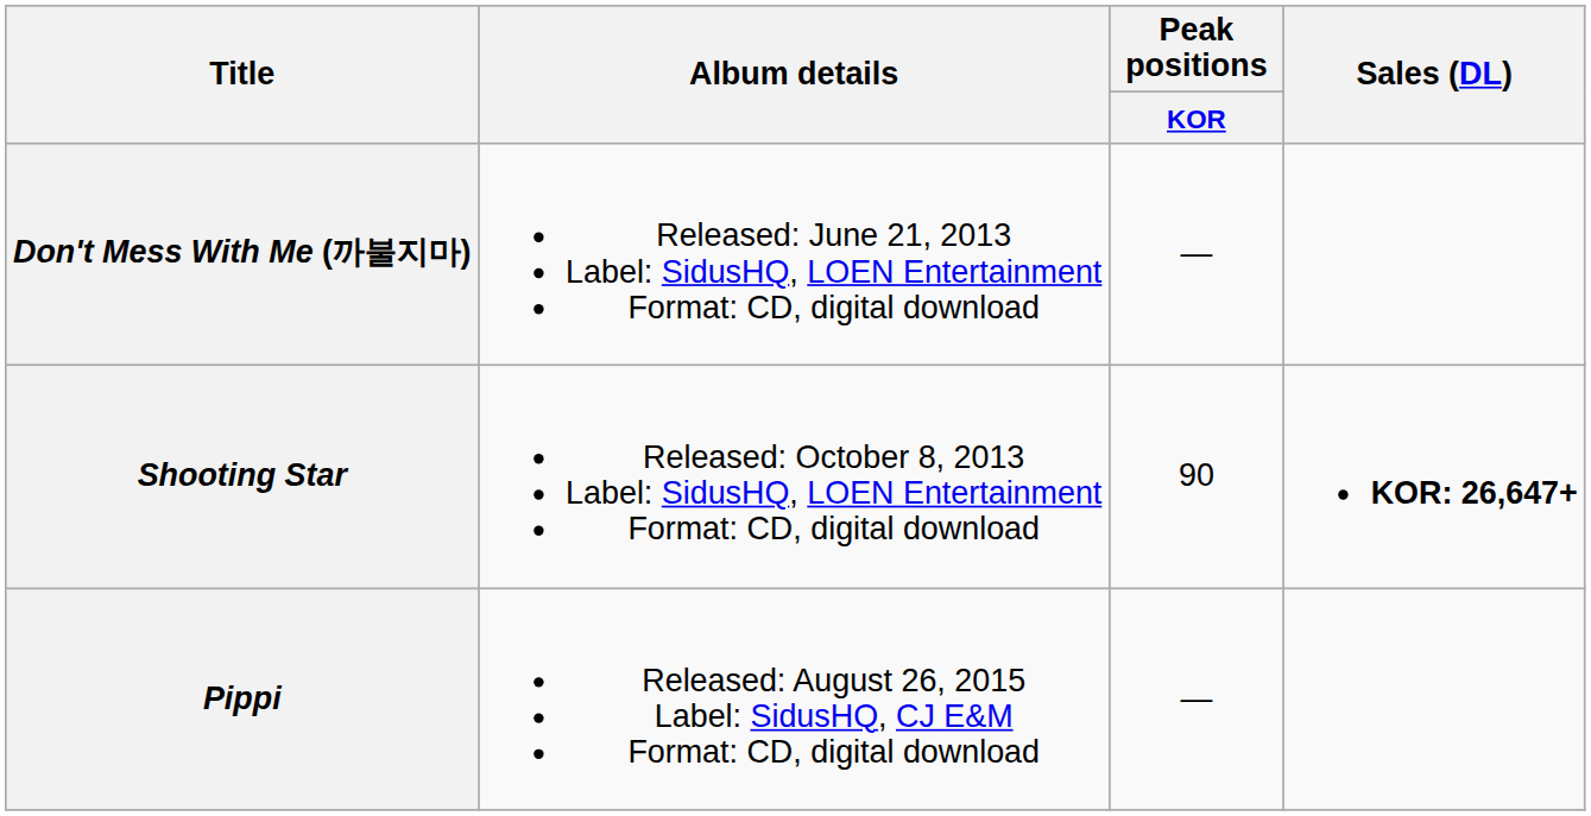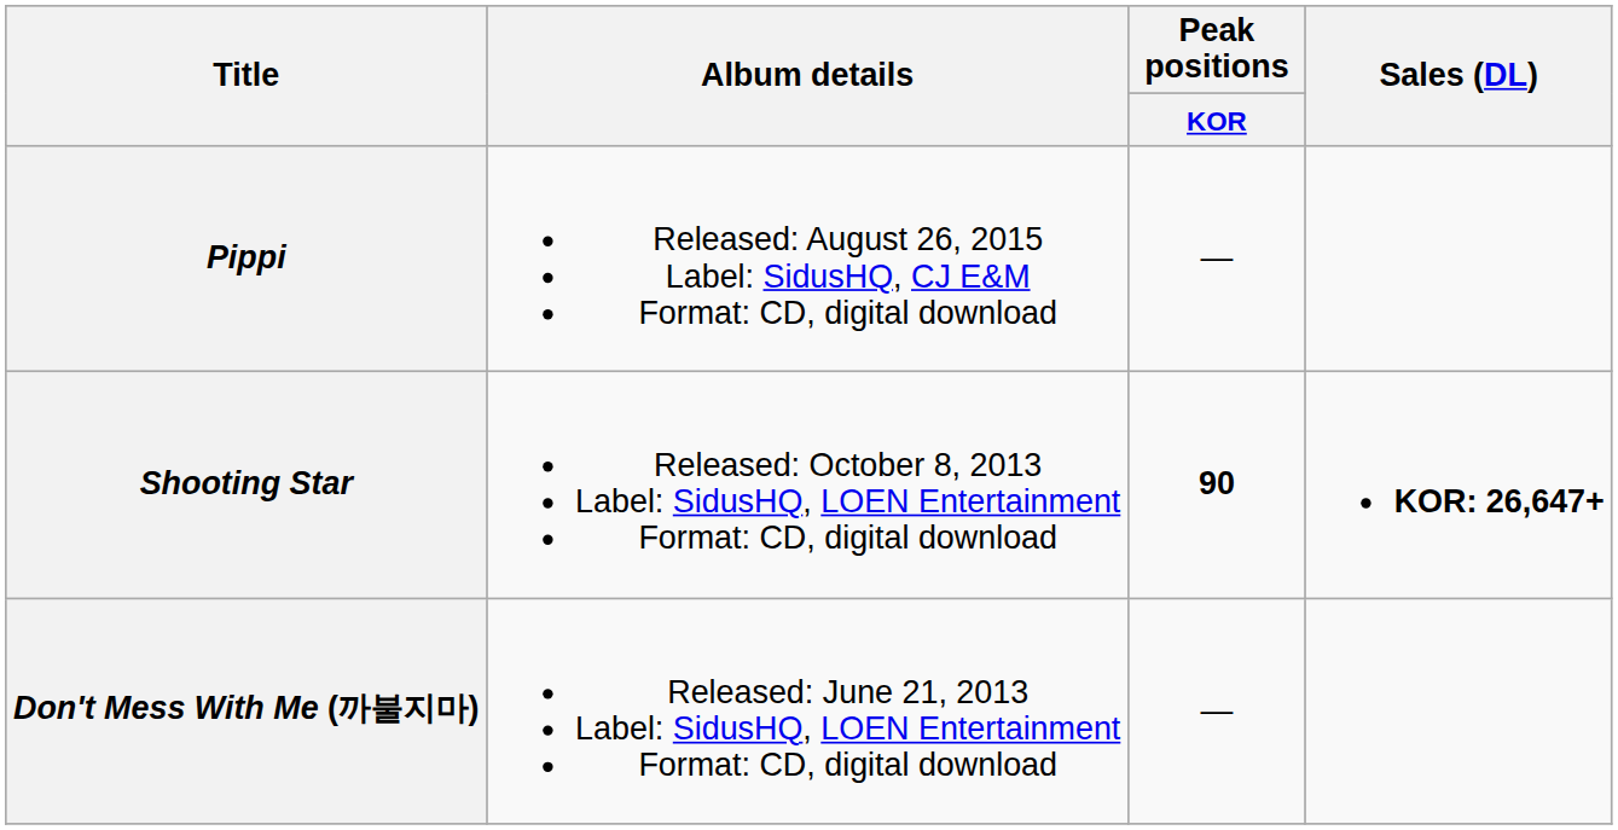rows swapped: Don't Mess With Me (까불지마) <-> Pippi
Shooting Star | Peak positions / KOR: normal -> bold
